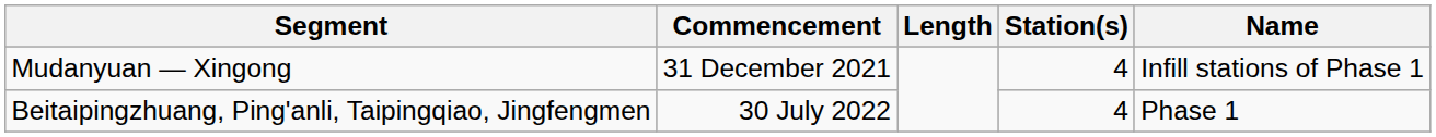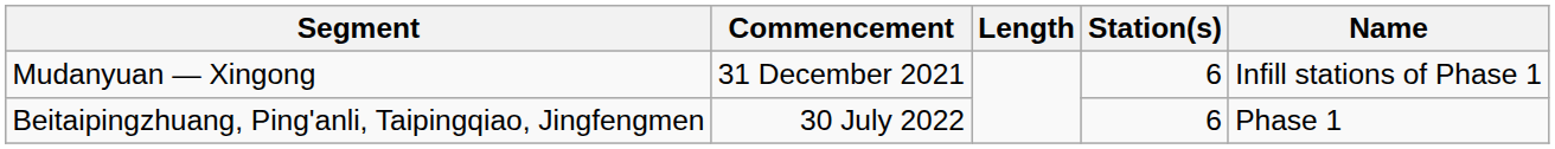Mudanyuan — Xingong | Station(s): 4 -> 6
Beitaipingzhuang, Ping'anli, Taipingqiao, Jingfengmen | Station(s): 4 -> 6
